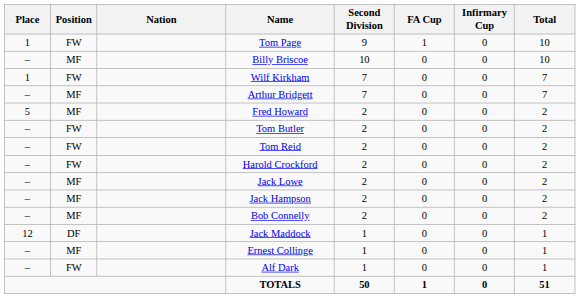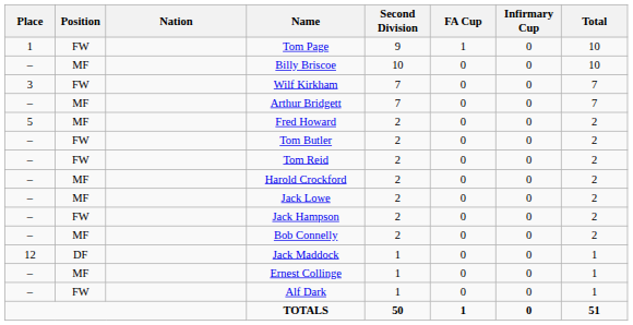Wilf Kirkham | Place: 1 -> 3
Harold Crockford | Position: FW -> MF
Jack Hampson | Position: MF -> FW
